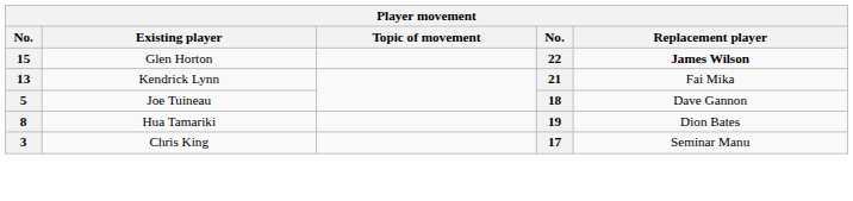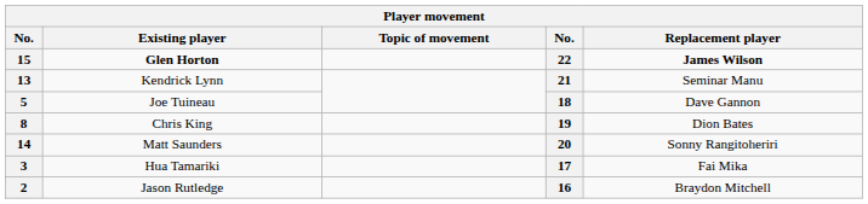15 | Existing player: normal -> bold
13 | Replacement player: Fai Mika -> Seminar Manu
8 | Existing player: Hua Tamariki -> Chris King
+ row: 14 | Matt Saunders | 20 | Sonny Rangitoheriri
3 | Existing player: Chris King -> Hua Tamariki
3 | Replacement player: Seminar Manu -> Fai Mika
+ row: 2 | Jason Rutledge | 16 | Braydon Mitchell
